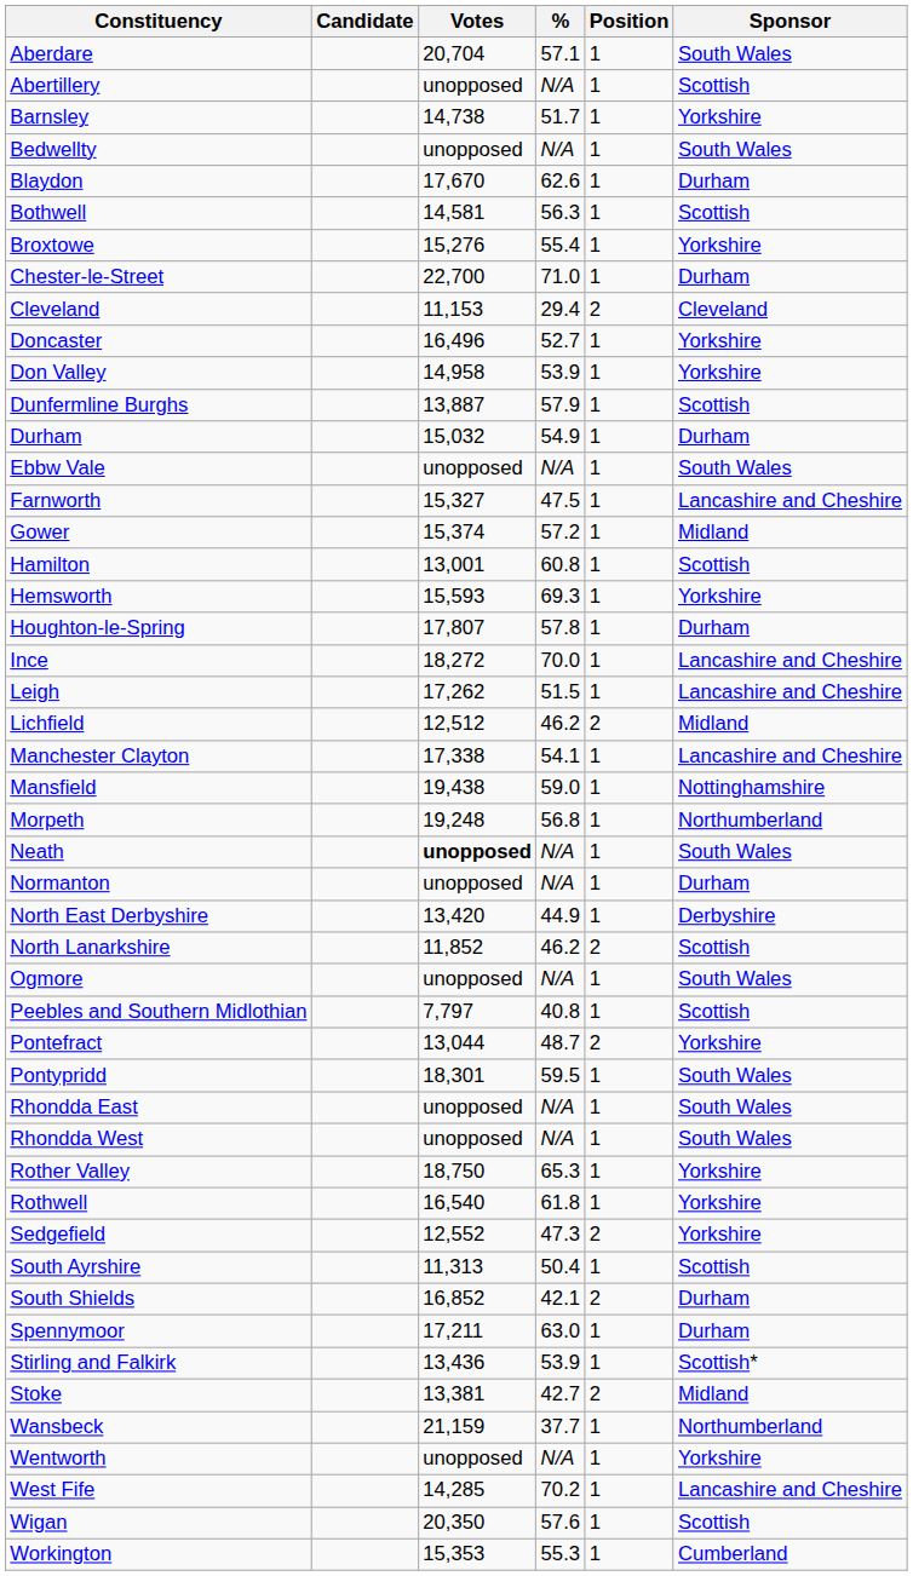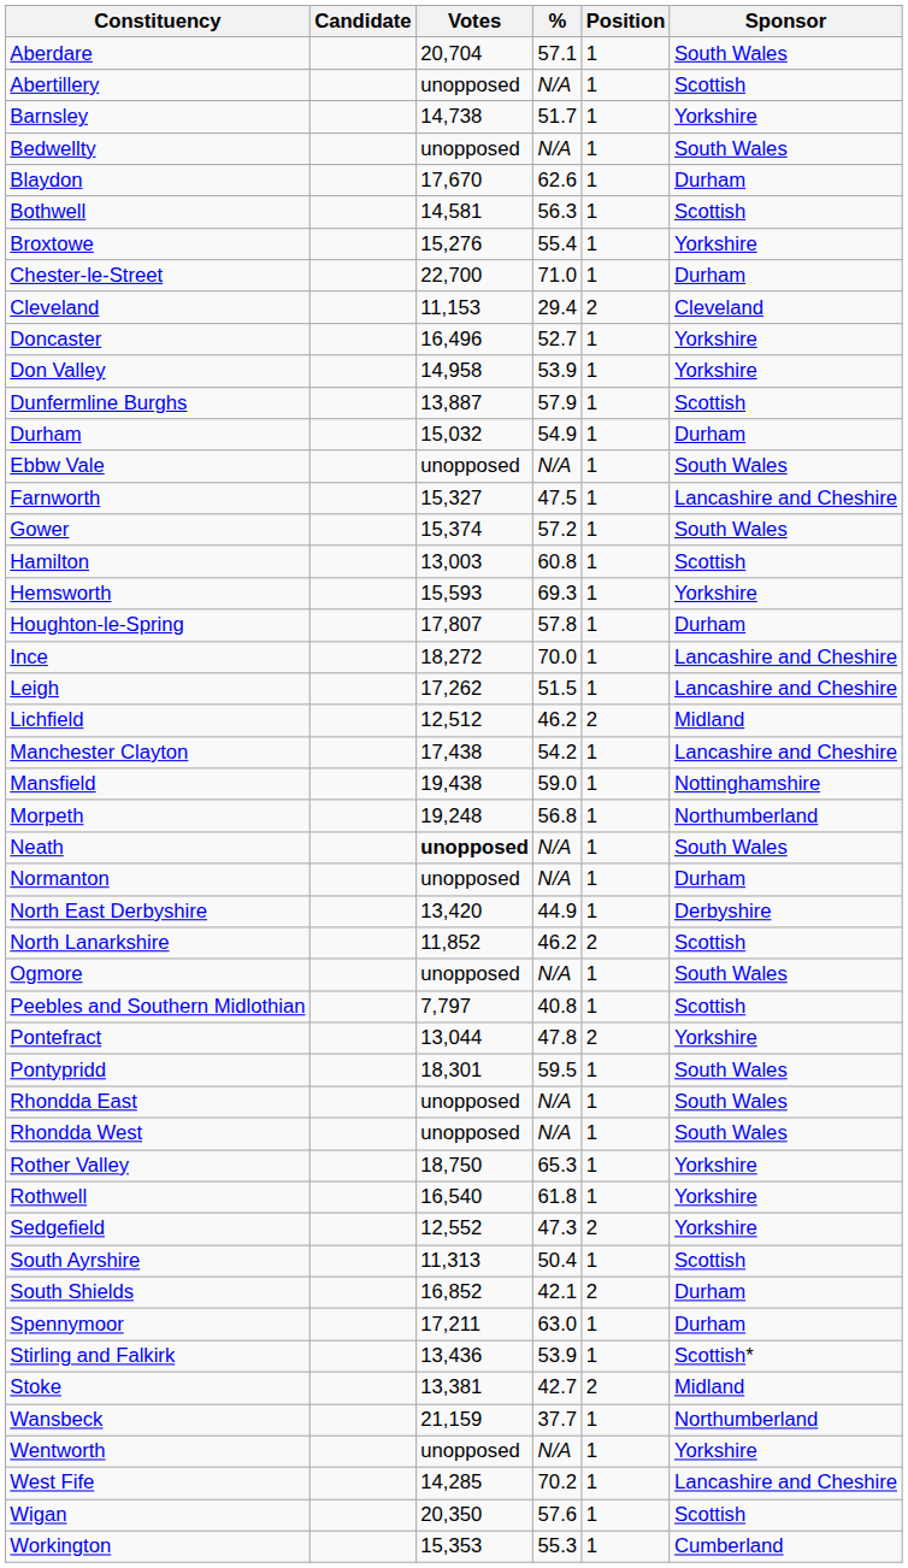Gower | Sponsor: Midland -> South Wales
Hamilton | Votes: 13,001 -> 13,003
Manchester Clayton | Votes: 17,338 -> 17,438
Manchester Clayton | %: 54.1 -> 54.2
Pontefract | %: 48.7 -> 47.8
